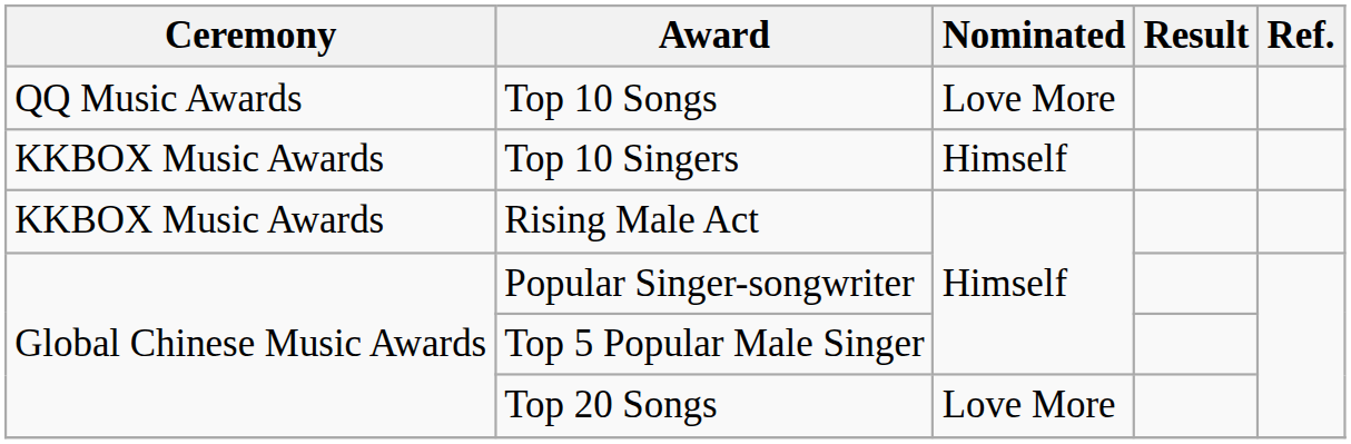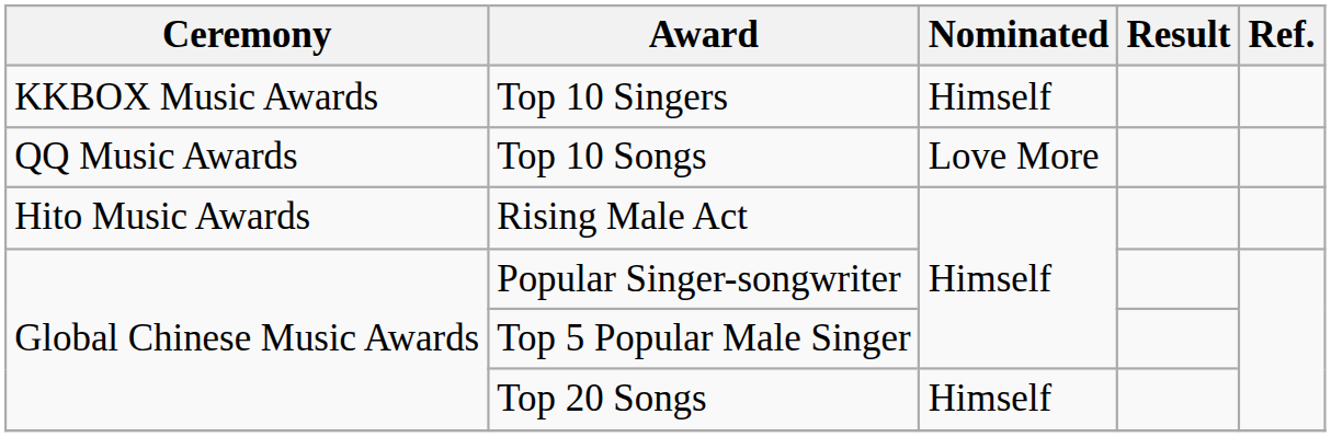rows swapped: Top 10 Singers <-> Top 10 Songs
Rising Male Act | Ceremony: KKBOX Music Awards -> Hito Music Awards
Top 20 Songs | Nominated: Love More -> Himself
